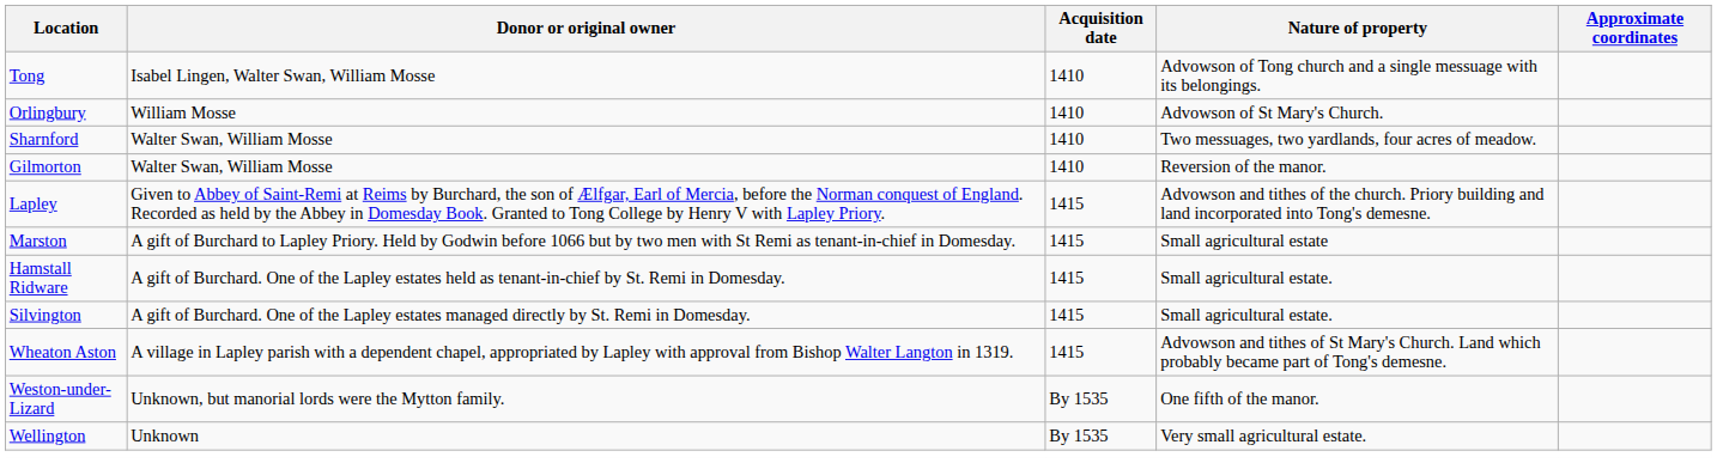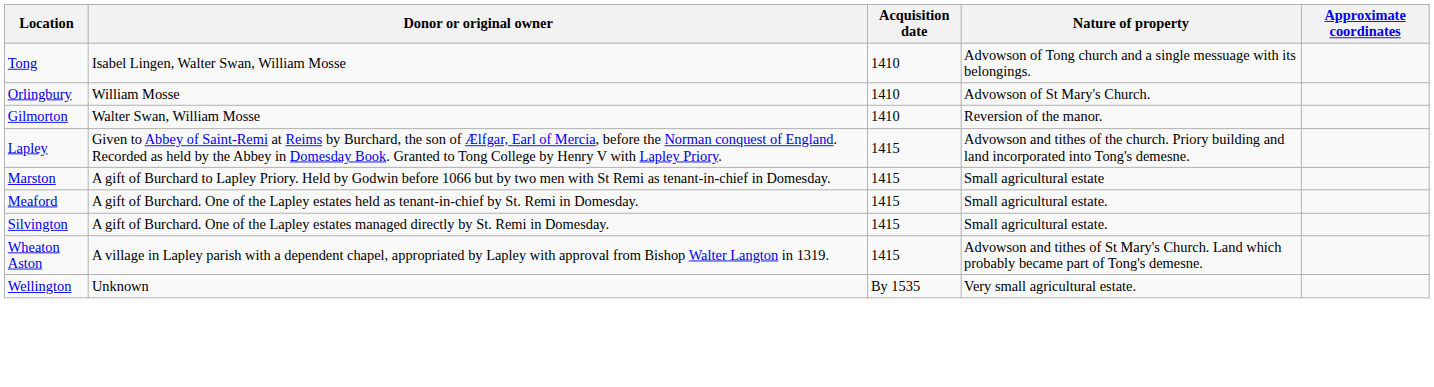- row: Sharnford | Walter Swan, William Mosse | 1410 | Two messuages, two yardlands, four acres of meadow.
- row: Hamstall Ridware | A gift of Burchard. One of the Lapley estates held as tenant-in-chief by St. Remi in Domesday. | 1415 | Small agricultural estate.
+ row: Meaford | A gift of Burchard. One of the Lapley estates held as tenant-in-chief by St. Remi in Domesday. | 1415 | Small agricultural estate.
- row: Weston-under-Lizard | Unknown, but manorial lords were the Mytton family. | By 1535 | One fifth of the manor.
